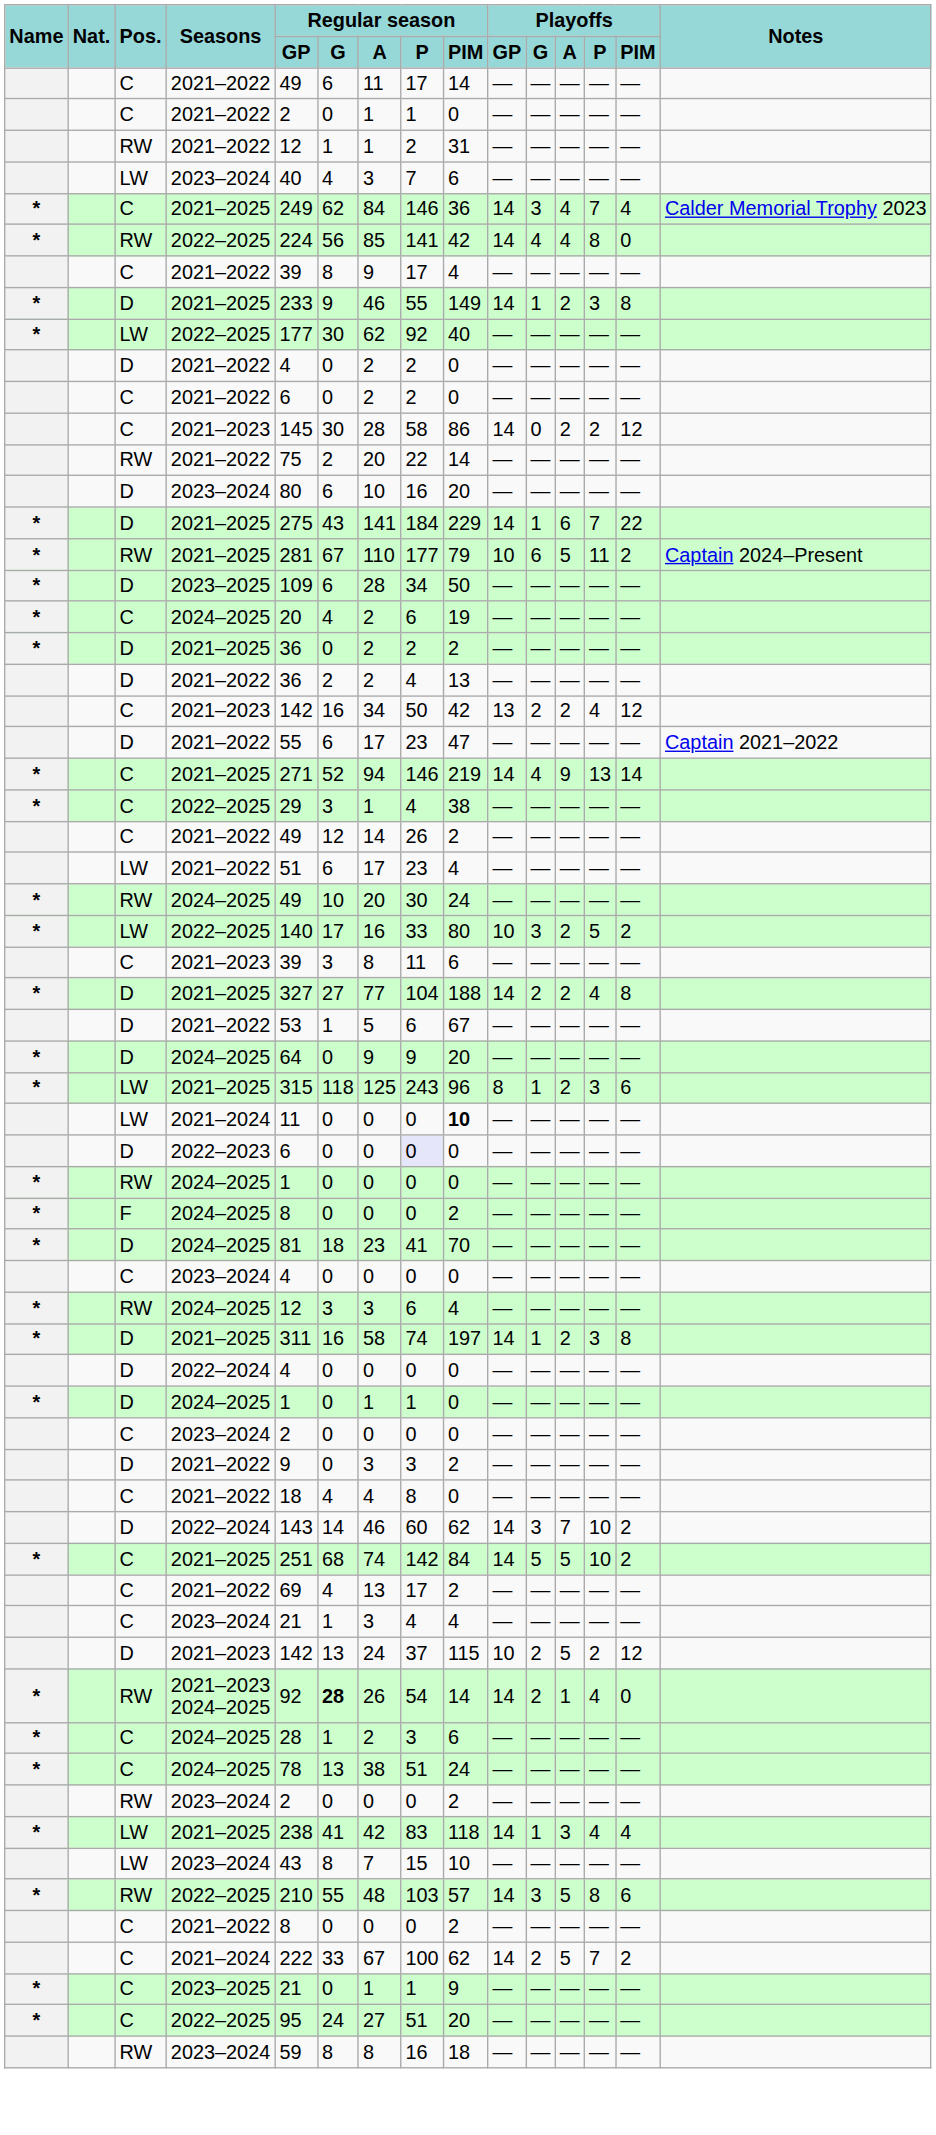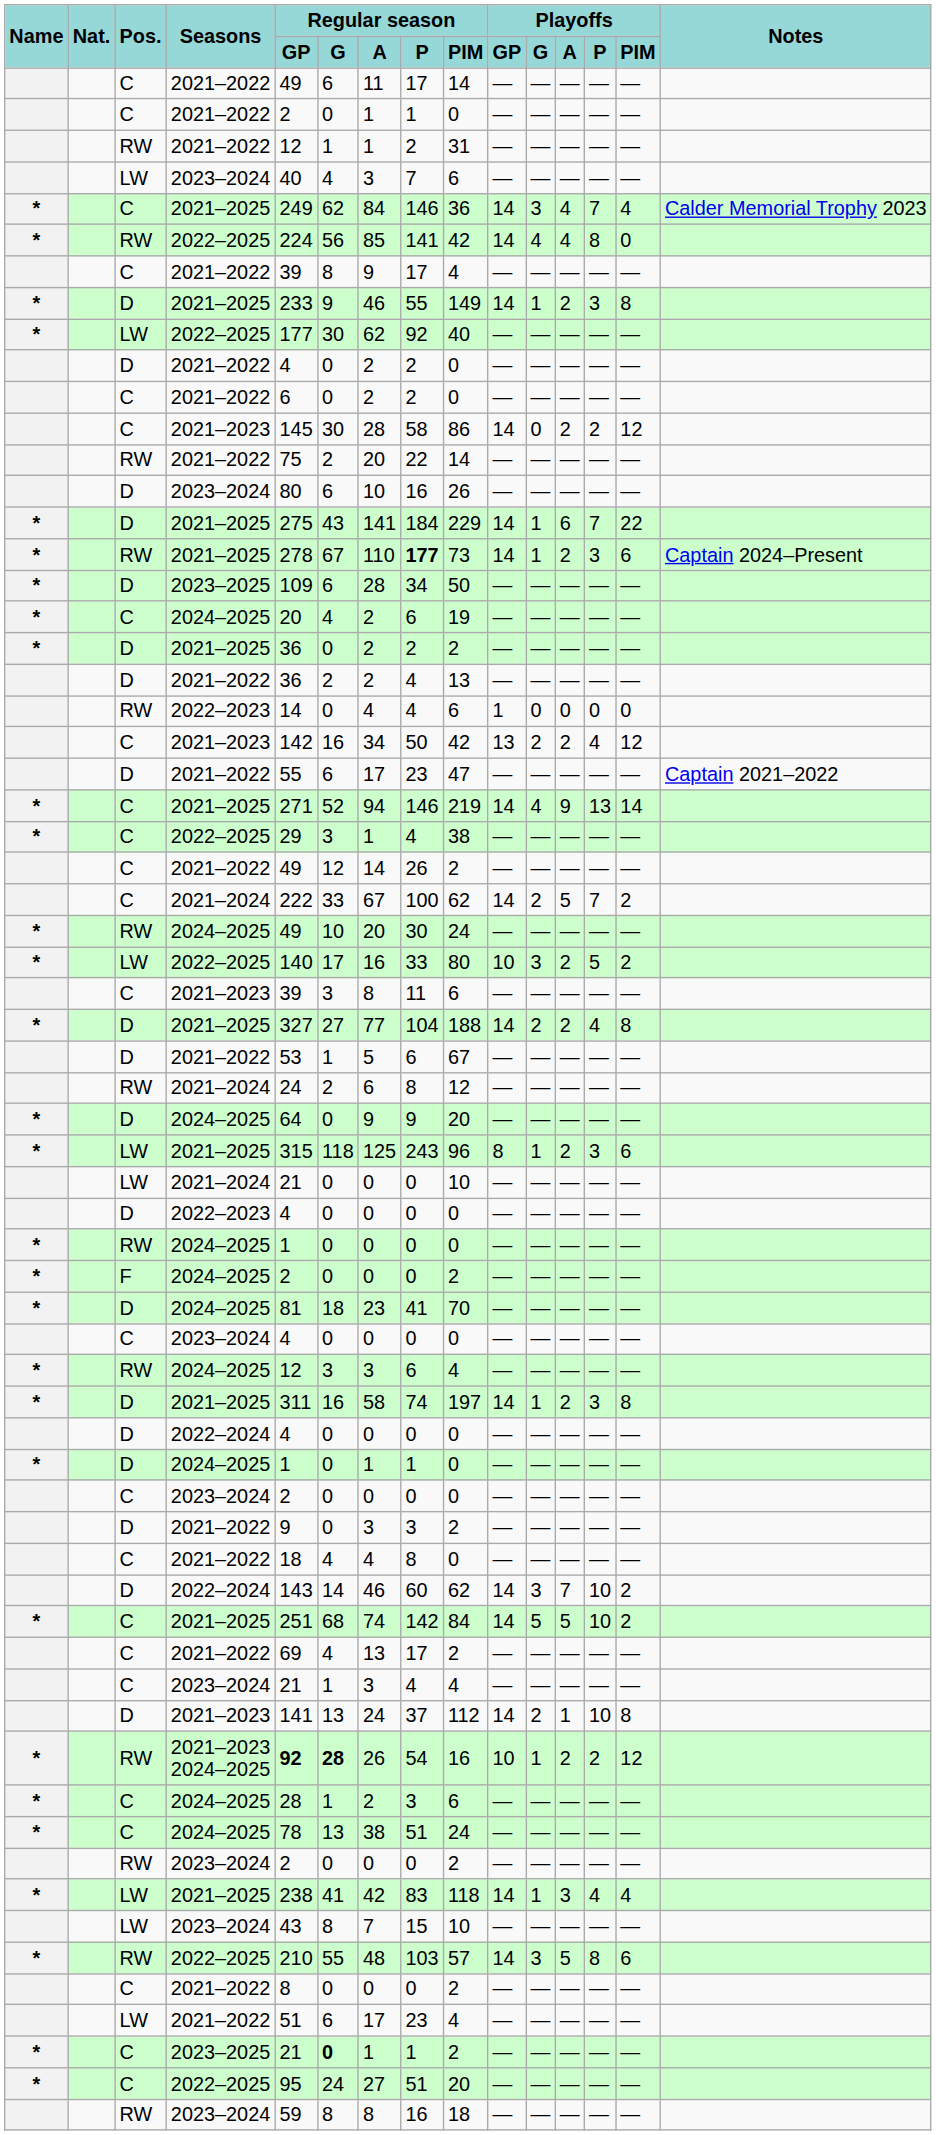D / 2023–2024 | Regular season / PIM: 20 -> 26
RW / 2021–2025 | Regular season / GP: 281 -> 278
RW / 2021–2025 | Regular season / P: normal -> bold
RW / 2021–2025 | Regular season / PIM: 79 -> 73
RW / 2021–2025 | Playoffs / GP: 10 -> 14
RW / 2021–2025 | Playoffs / G: 6 -> 1
RW / 2021–2025 | Playoffs / A: 5 -> 2
RW / 2021–2025 | Playoffs / P: 11 -> 3
RW / 2021–2025 | Playoffs / PIM: 2 -> 6
+ row: RW | 2022–2023 | 14 | 0 | 4 | 4 | 6 | 1 | 0 | 0 | 0 | 0
rows swapped: LW / 2021–2022 <-> C / 2021–2024
+ row: RW | 2021–2024 | 24 | 2 | 6 | 8 | 12 | — | — | — | — | —
LW / 2021–2024 | Regular season / GP: 11 -> 21
LW / 2021–2024 | Regular season / PIM: bold -> normal
D / 2022–2023 | Regular season / GP: 6 -> 4
D / 2022–2023 | Regular season / P: lavender background -> no background
F / 2024–2025 | Regular season / GP: 8 -> 2
D / 2021–2023 | Regular season / GP: 142 -> 141
D / 2021–2023 | Regular season / PIM: 115 -> 112
D / 2021–2023 | Playoffs / GP: 10 -> 14
D / 2021–2023 | Playoffs / A: 5 -> 1
D / 2021–2023 | Playoffs / P: 2 -> 10
D / 2021–2023 | Playoffs / PIM: 12 -> 8
2021–2023 2024–2025 | Regular season / GP: normal -> bold
2021–2023 2024–2025 | Regular season / PIM: 14 -> 16
2021–2023 2024–2025 | Playoffs / GP: 14 -> 10
2021–2023 2024–2025 | Playoffs / G: 2 -> 1
2021–2023 2024–2025 | Playoffs / A: 1 -> 2
2021–2023 2024–2025 | Playoffs / P: 4 -> 2
2021–2023 2024–2025 | Playoffs / PIM: 0 -> 12
C / 2023–2025 | Regular season / G: normal -> bold
C / 2023–2025 | Regular season / PIM: 9 -> 2
